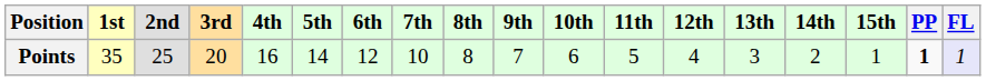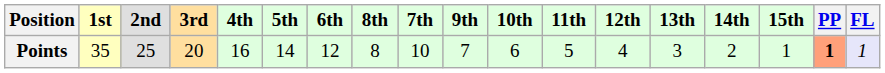columns swapped: 7th <-> 8th
Points | PP: no background -> lightsalmon background
